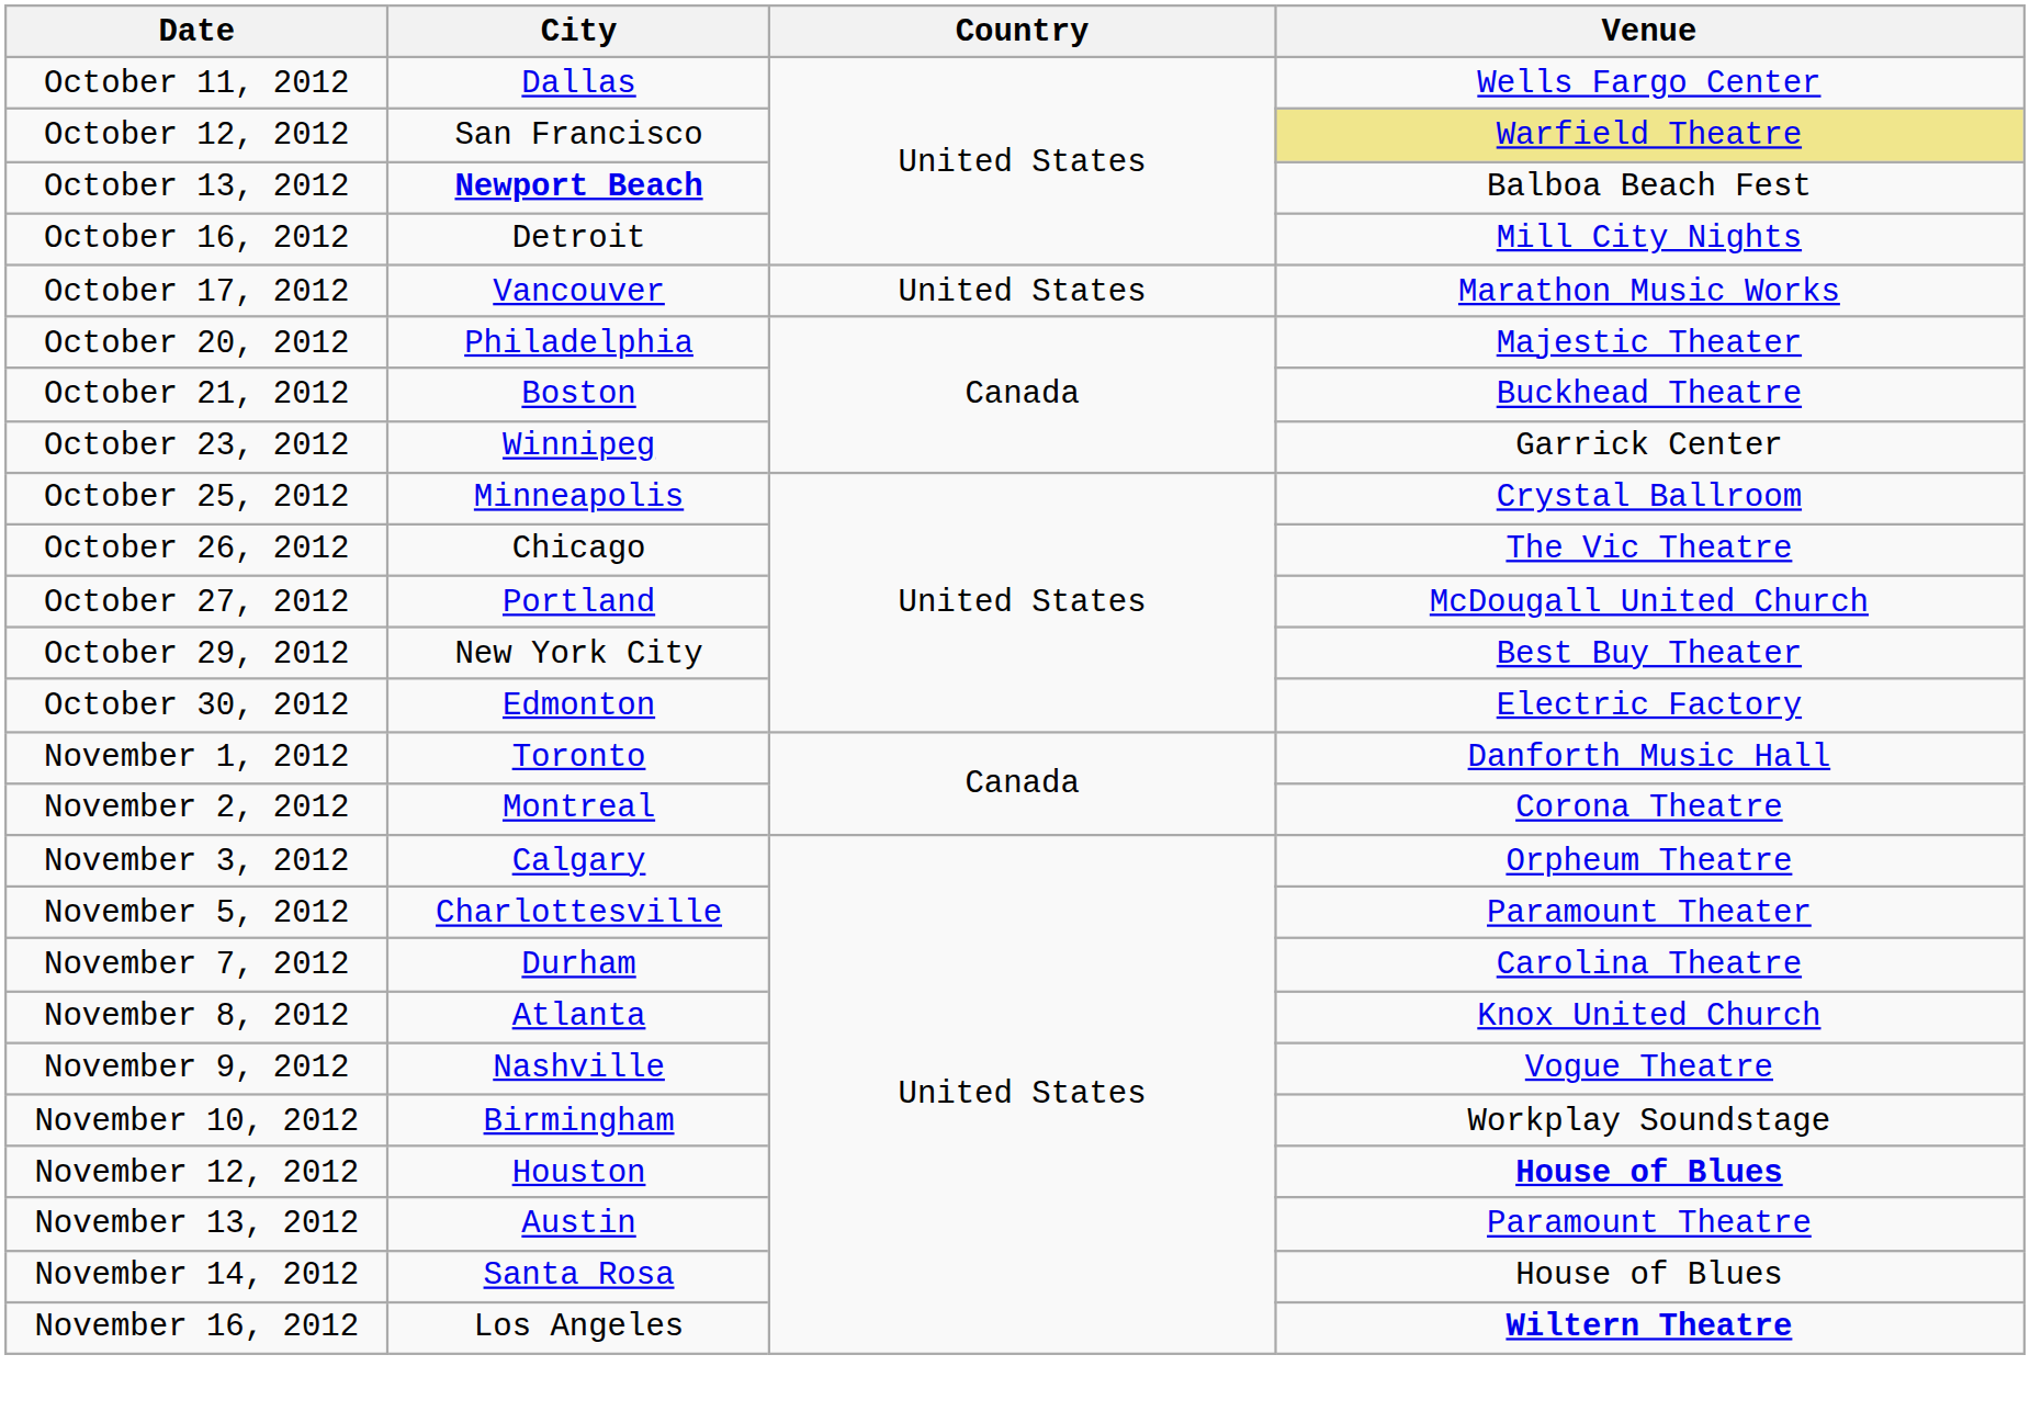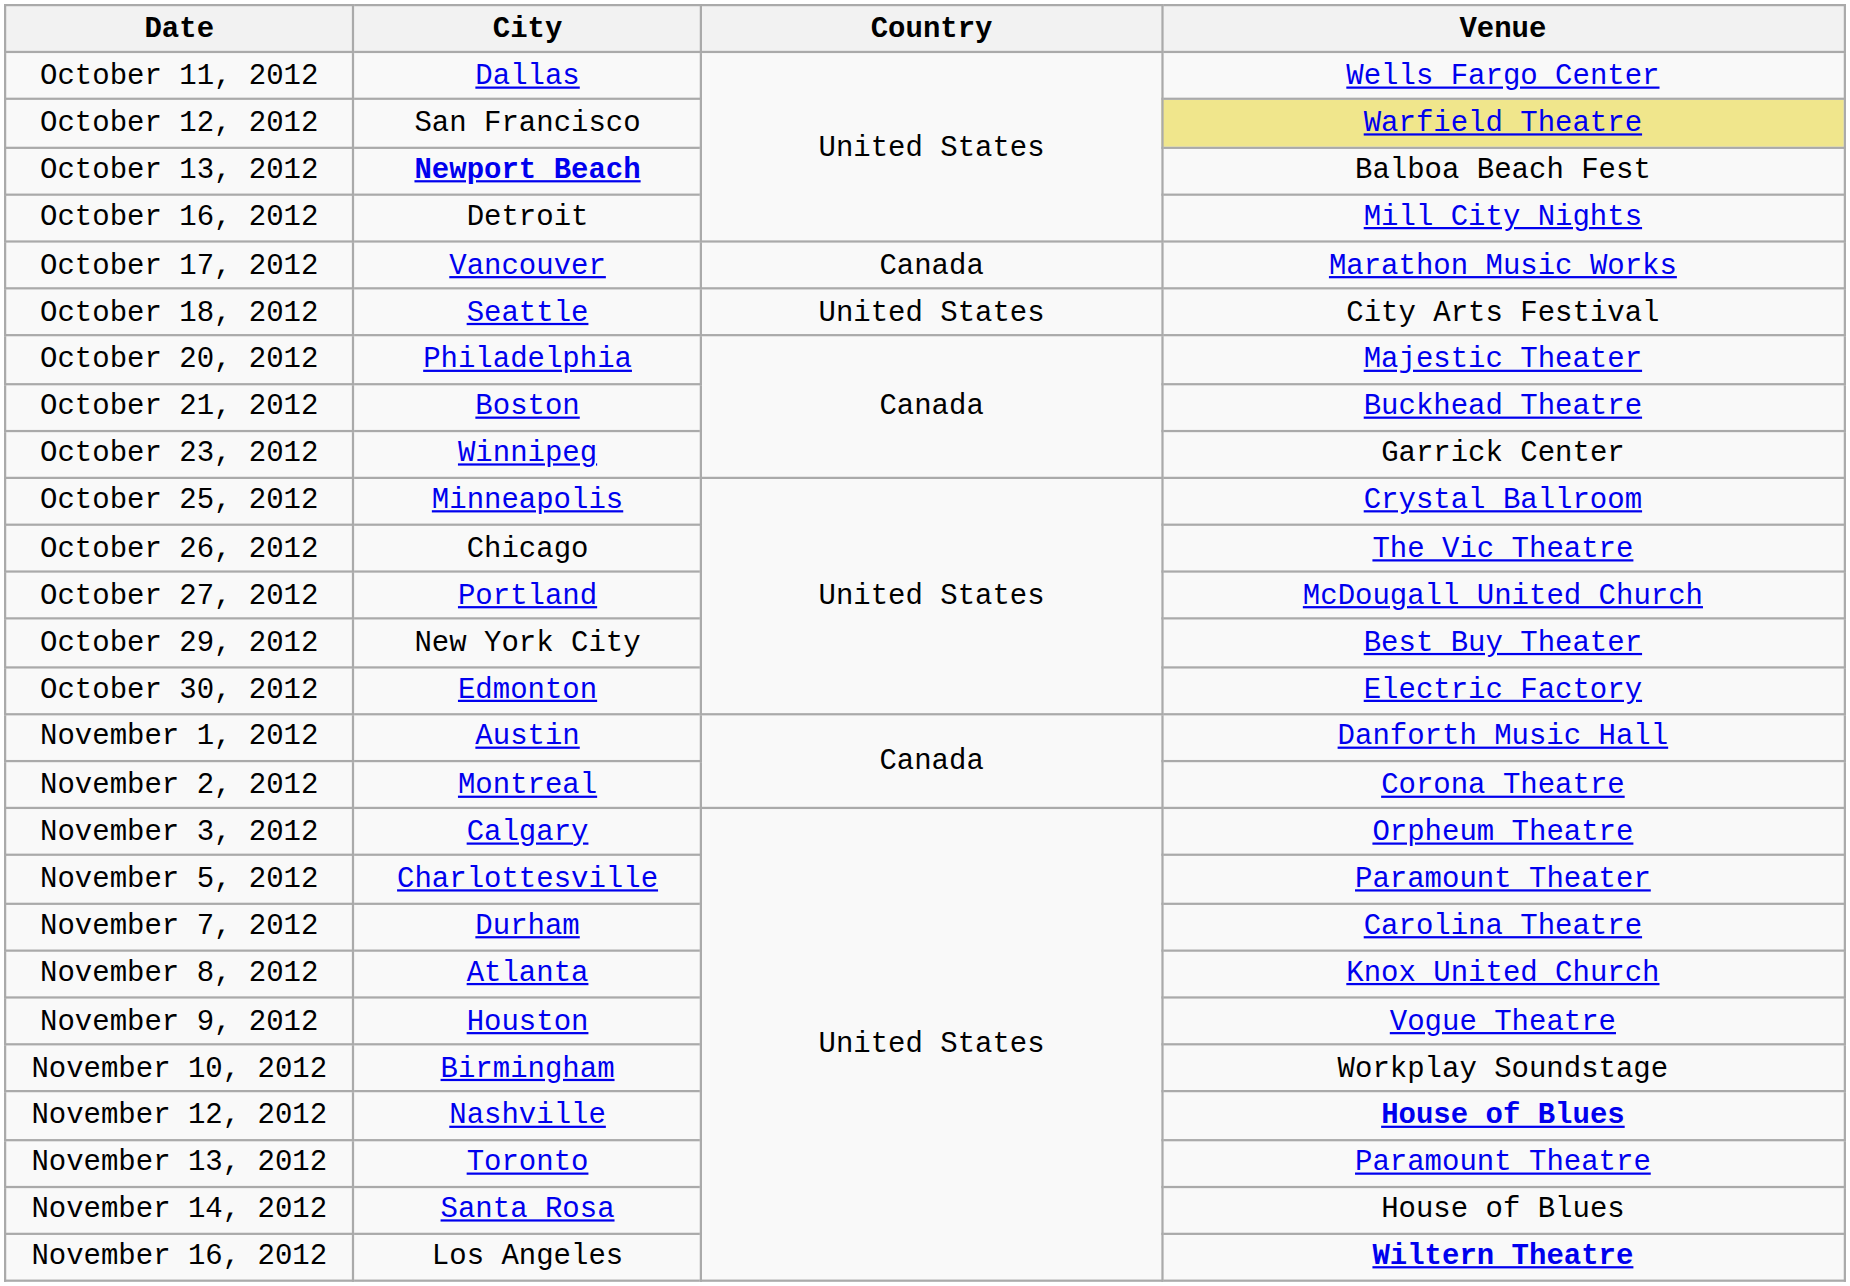October 17, 2012 | Country: United States -> Canada
+ row: October 18, 2012 | Seattle | United States | City Arts Festival
November 1, 2012 | City: Toronto -> Austin
November 9, 2012 | City: Nashville -> Houston
November 12, 2012 | City: Houston -> Nashville
November 13, 2012 | City: Austin -> Toronto
